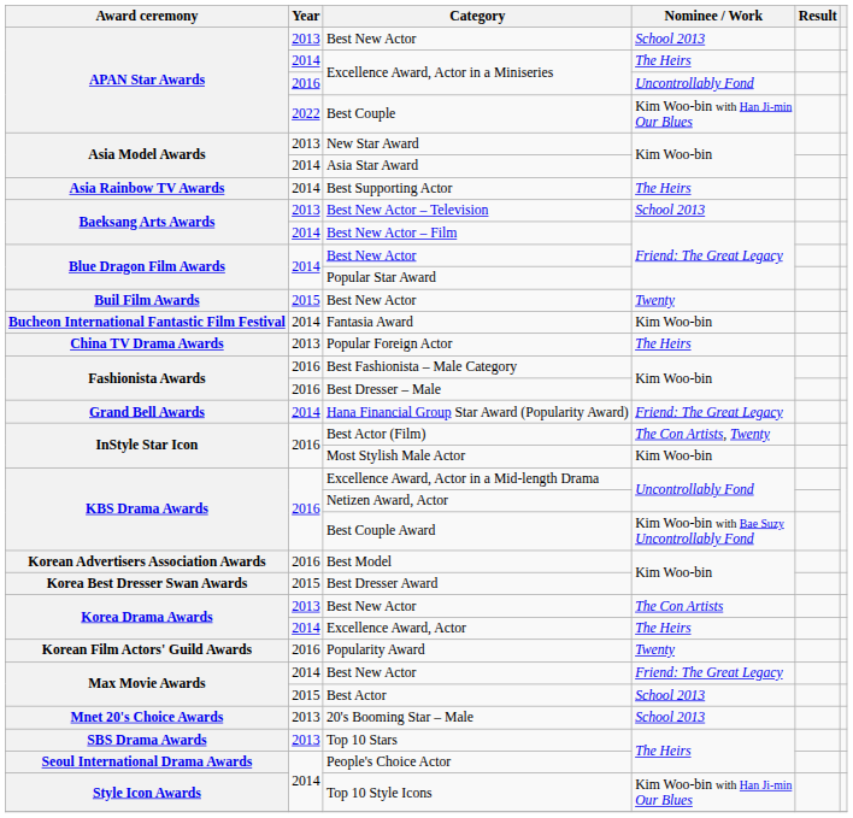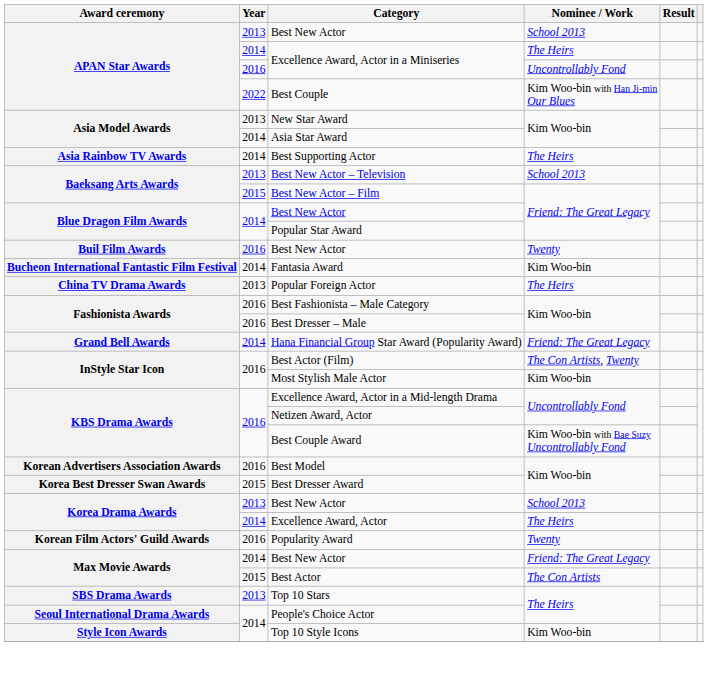Best New Actor – Film | Year: 2014 -> 2015
Buil Film Awards / Best New Actor | Year: 2015 -> 2016
Korea Drama Awards / Best New Actor | Nominee / Work: The Con Artists -> School 2013
Best Actor | Nominee / Work: School 2013 -> The Con Artists
- row: Mnet 20's Choice Awards | 2013 | 20's Booming Star – Male | School 2013
Top 10 Style Icons | Nominee / Work: Kim Woo-bin with Han Ji-min Our Blues -> Kim Woo-bin
